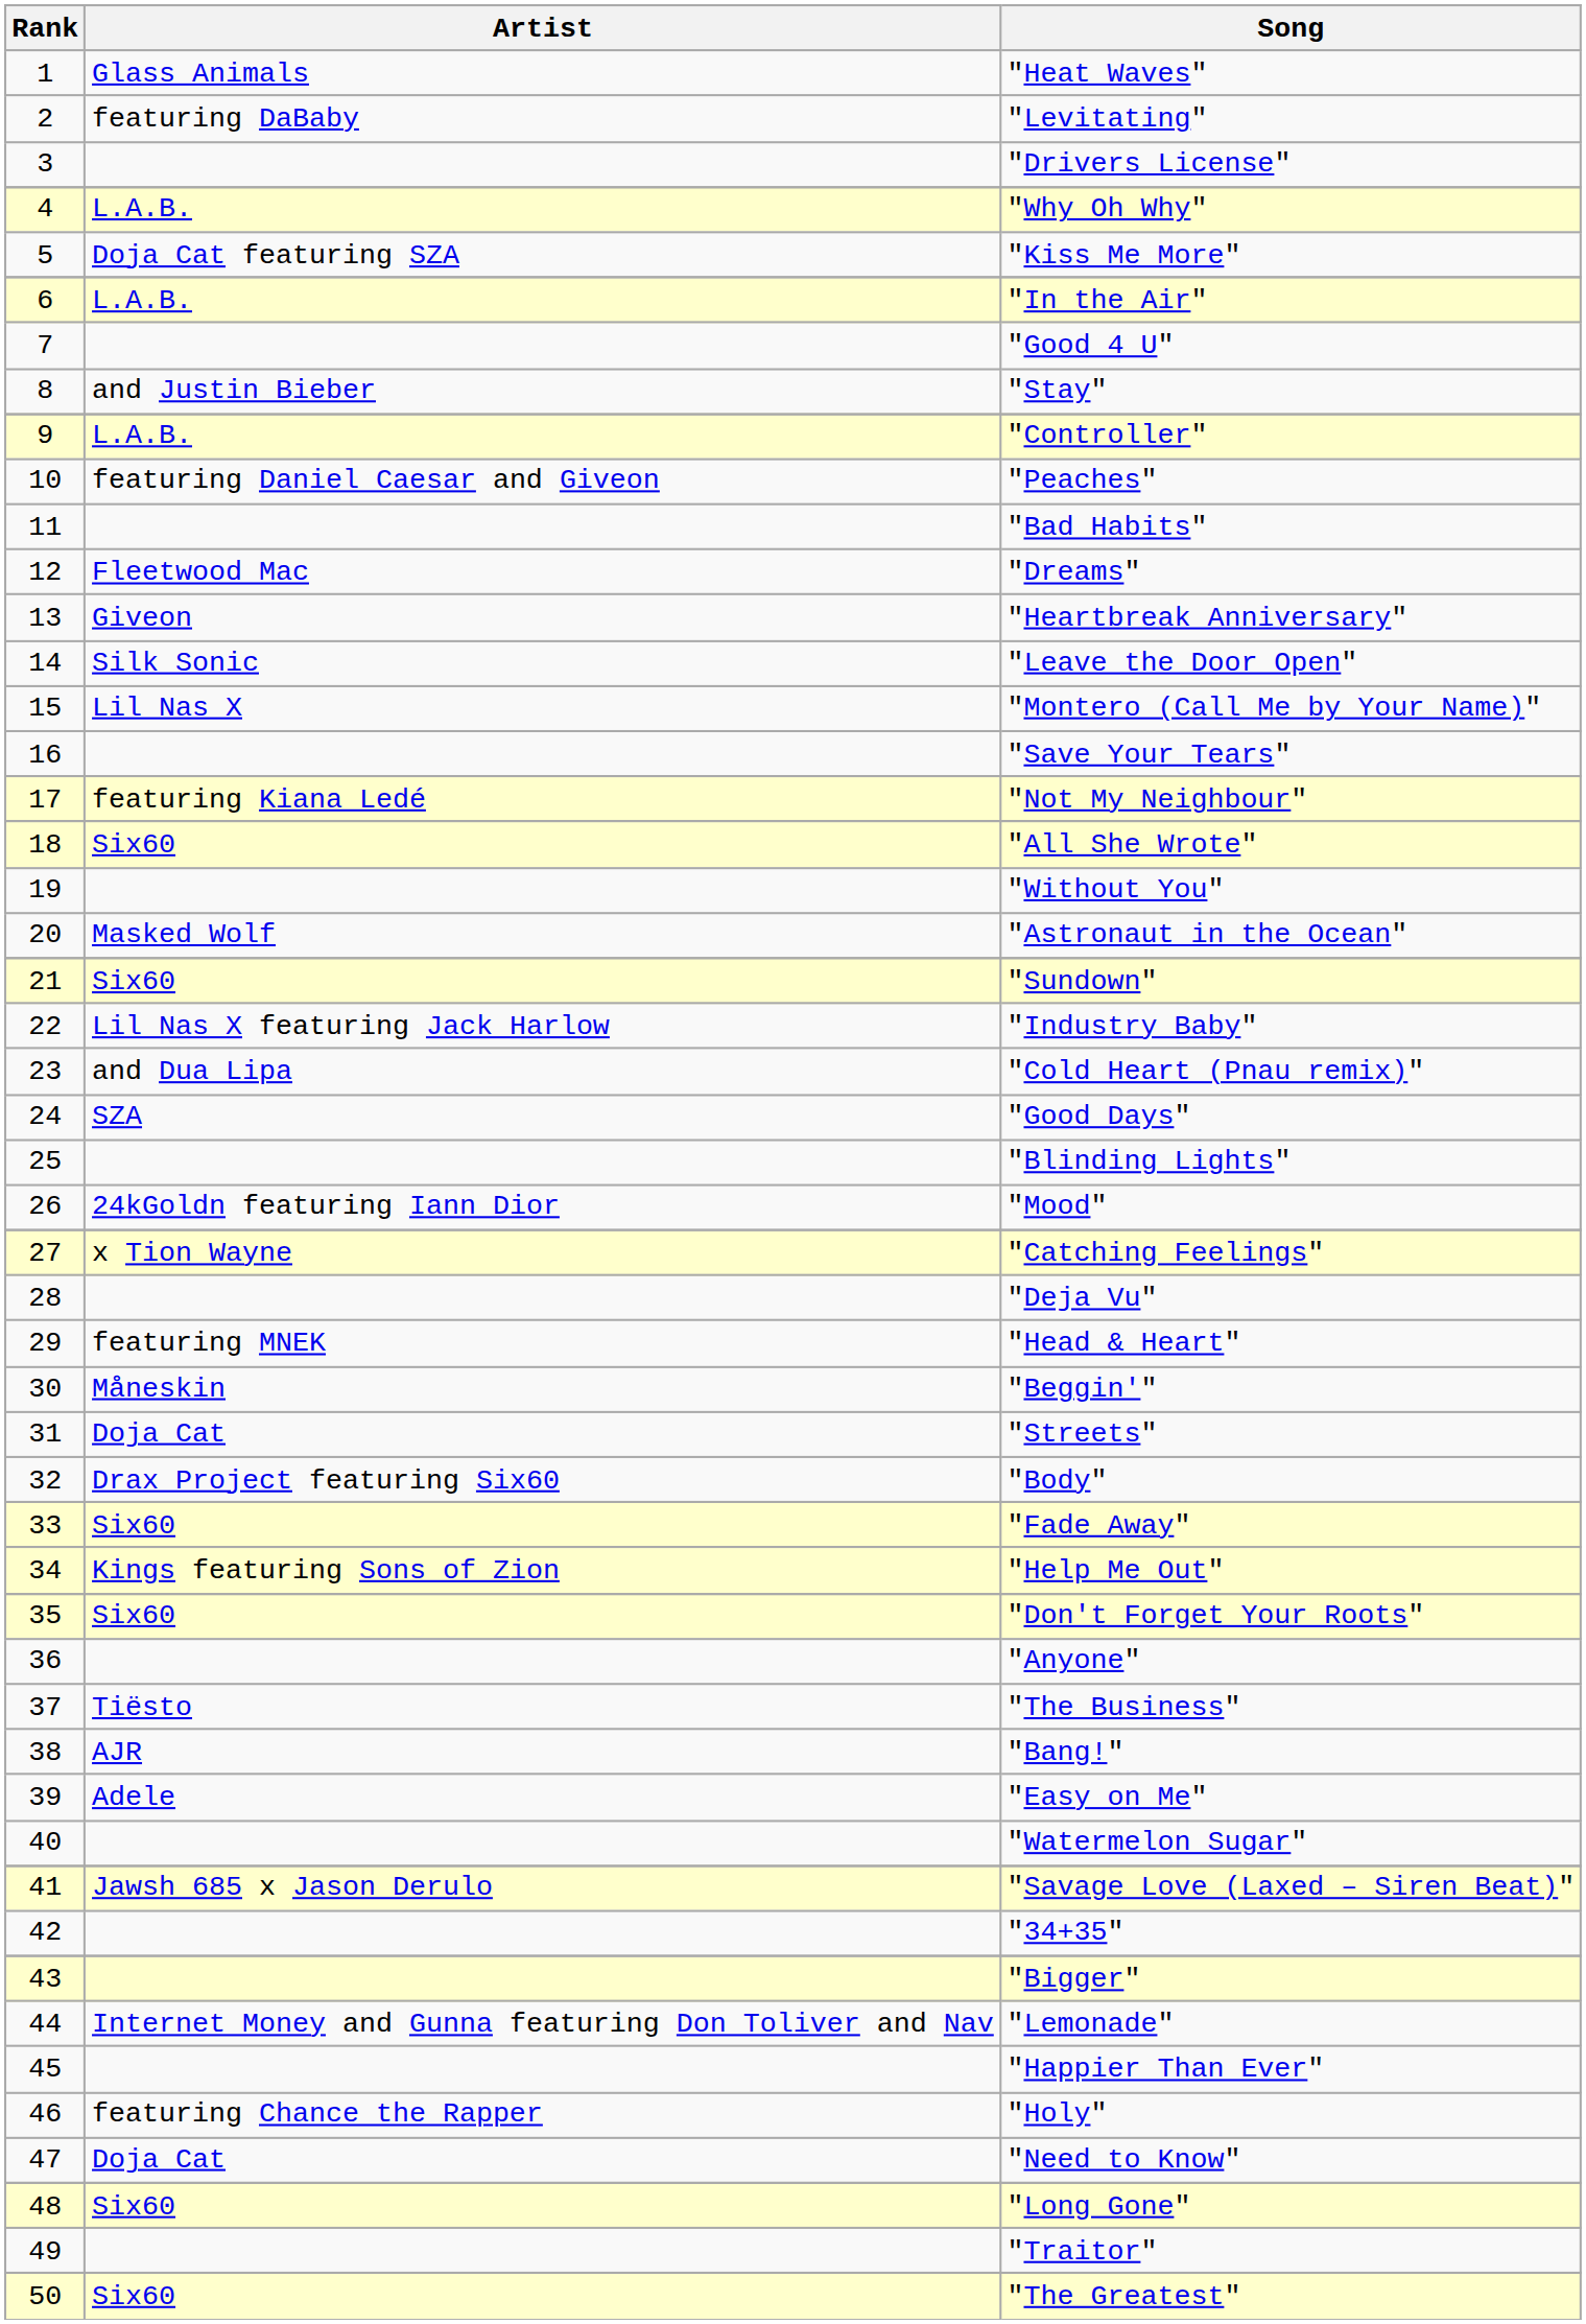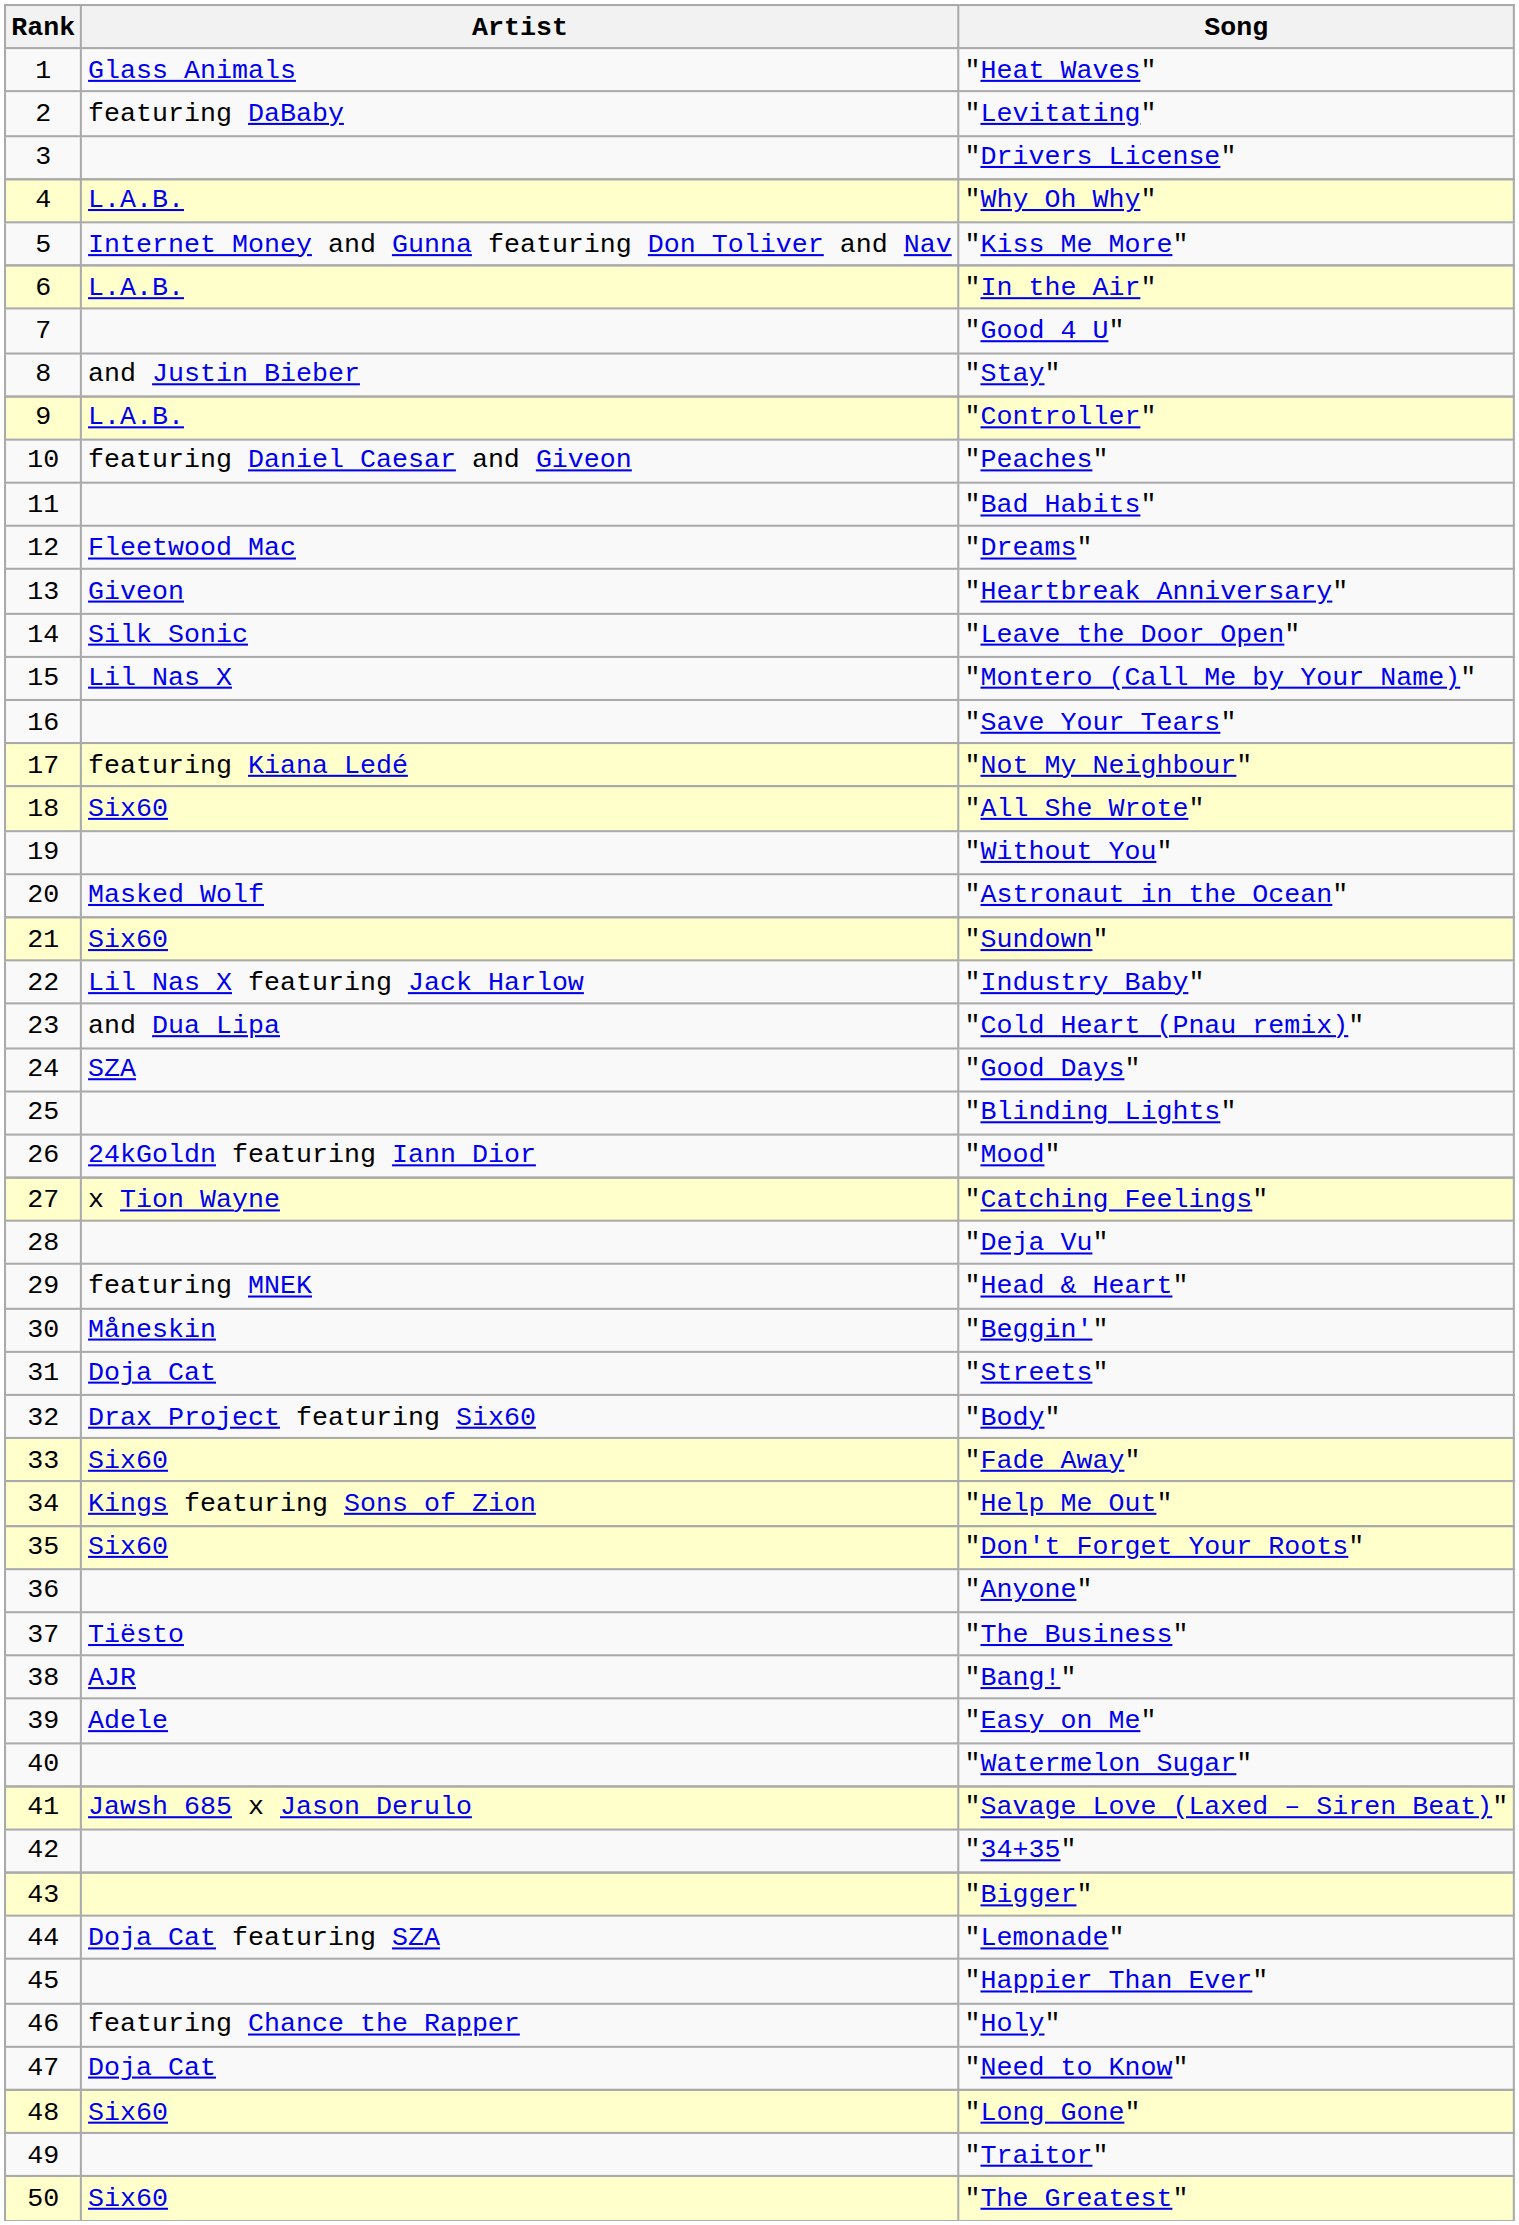"Kiss Me More" | Artist: Doja Cat featuring SZA -> Internet Money and Gunna featuring Don Toliver and Nav
"Lemonade" | Artist: Internet Money and Gunna featuring Don Toliver and Nav -> Doja Cat featuring SZA
